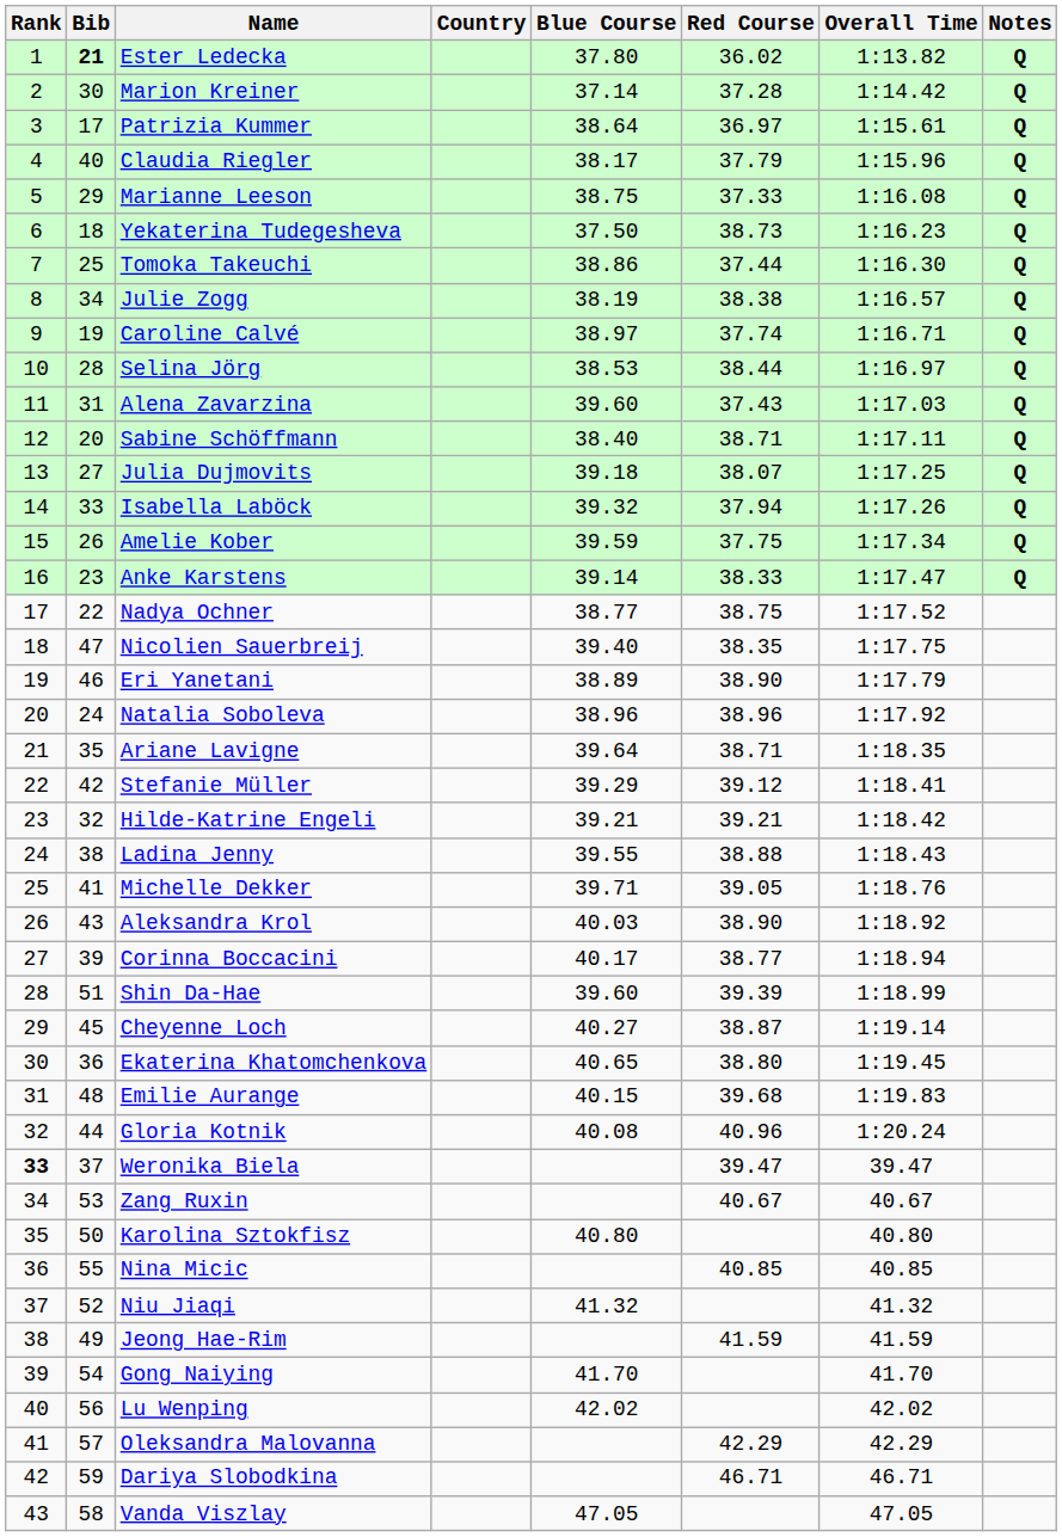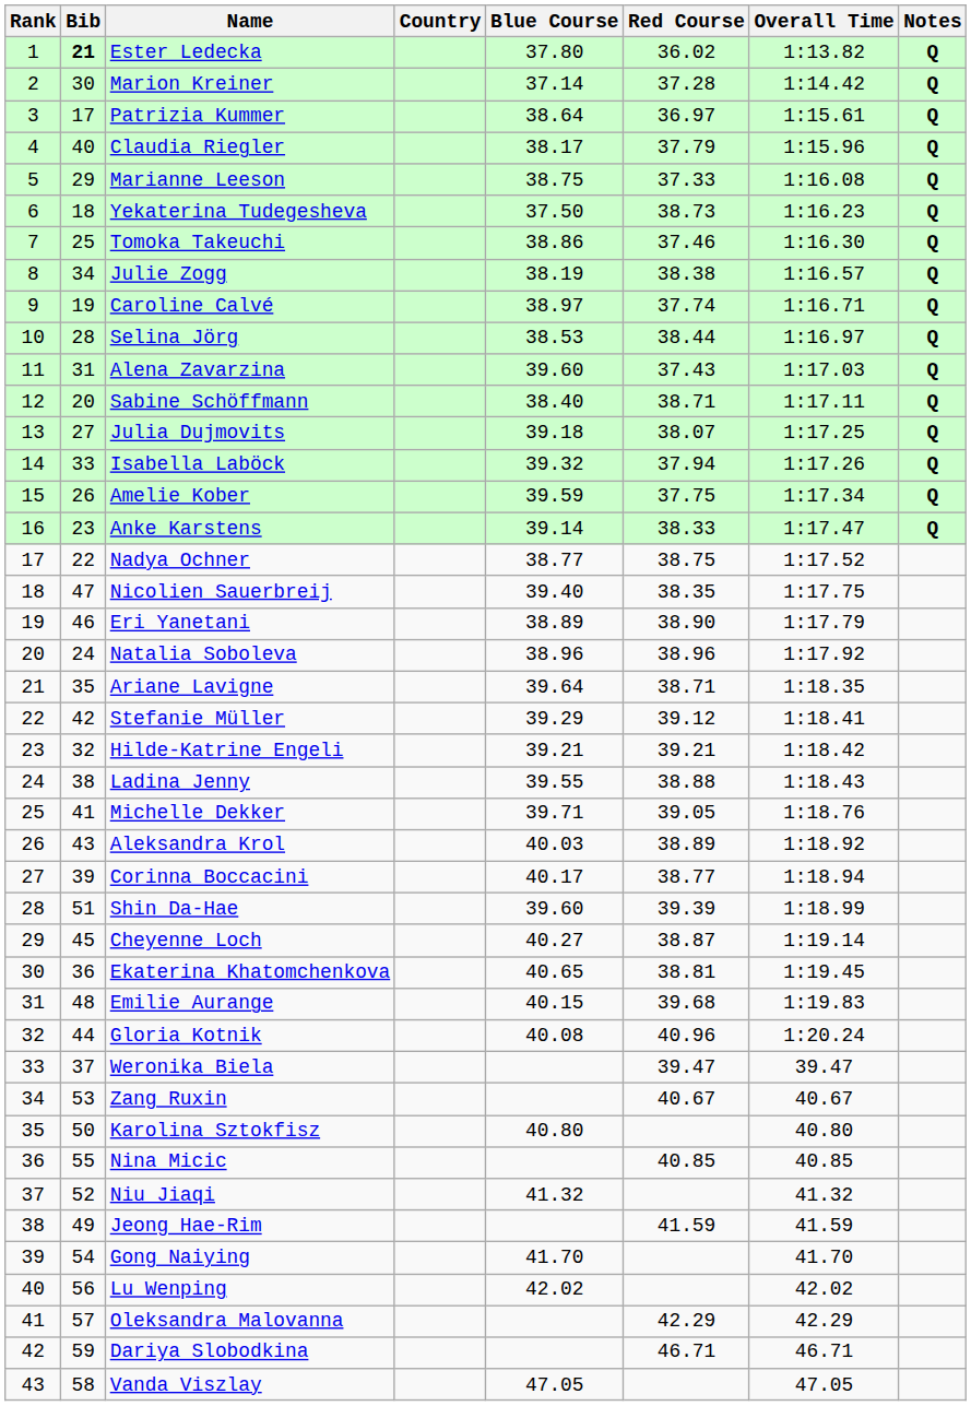Tomoka Takeuchi | Red Course: 37.44 -> 37.46
Aleksandra Krol | Red Course: 38.90 -> 38.89
Ekaterina Khatomchenkova | Red Course: 38.80 -> 38.81
Weronika Biela | Rank: bold -> normal
